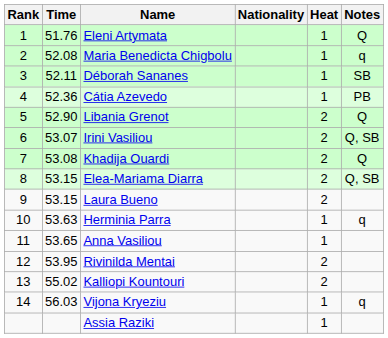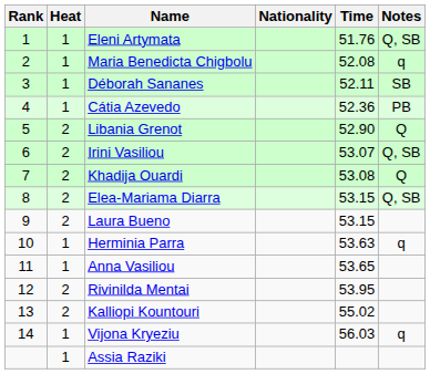columns swapped: Heat <-> Time
Eleni Artymata | Notes: Q -> Q, SB
